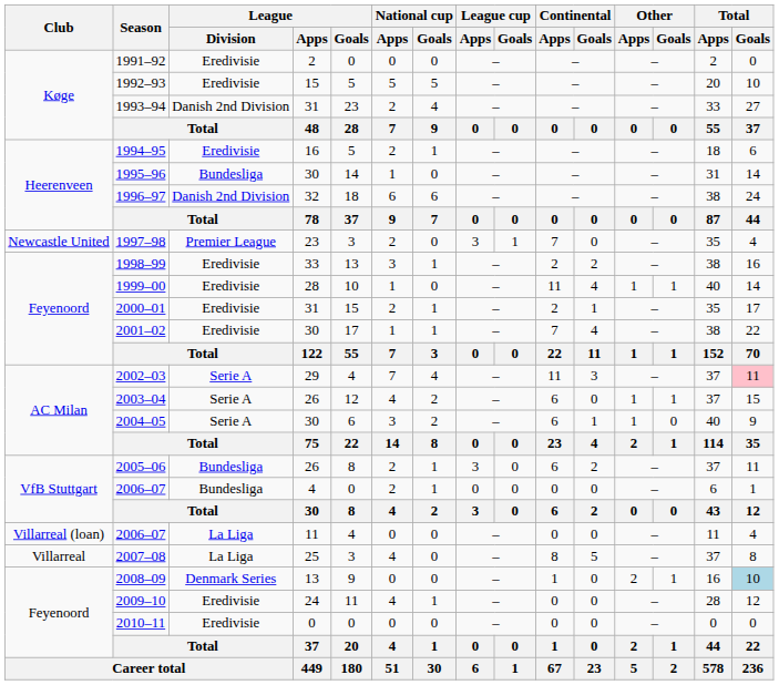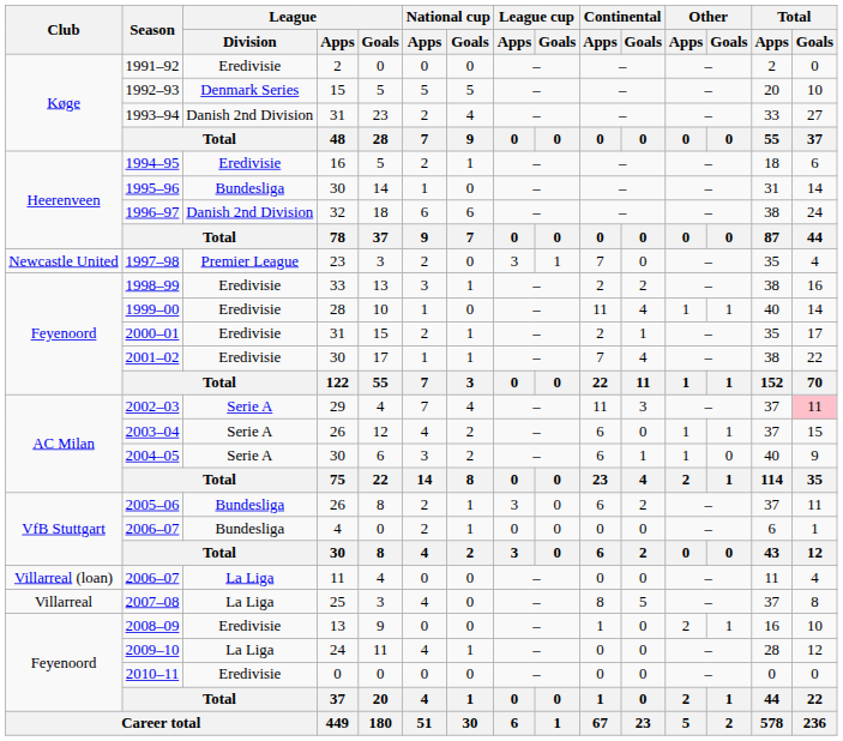1992–93 | League / Division: Eredivisie -> Denmark Series
2008–09 | League / Division: Denmark Series -> Eredivisie
2008–09 | Total / Goals: lightblue background -> no background
2009–10 | League / Division: Eredivisie -> La Liga
